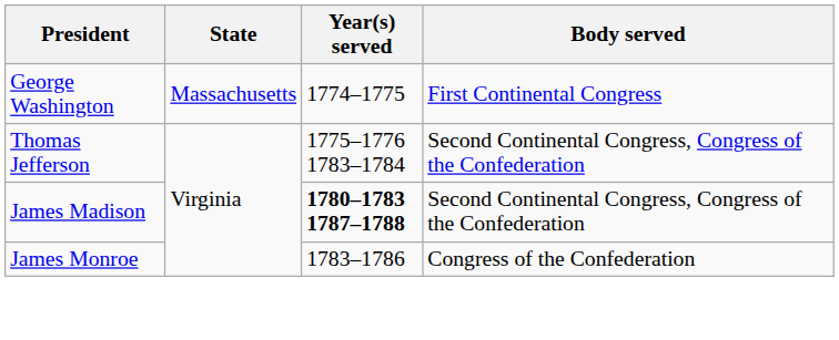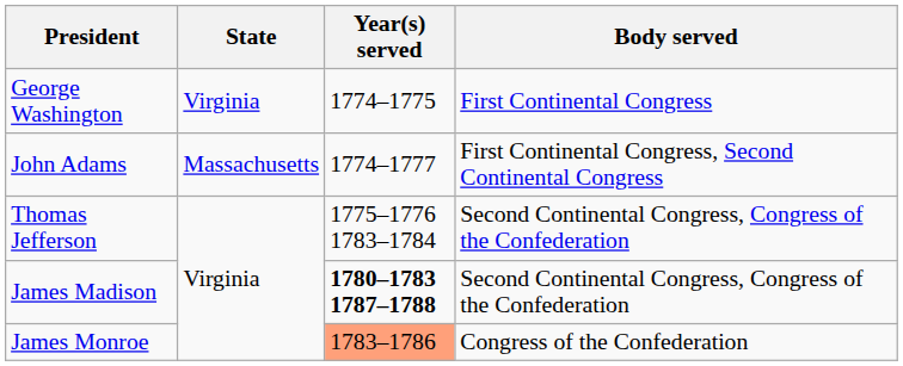George Washington | State: Massachusetts -> Virginia
+ row: John Adams | Massachusetts | 1774–1777 | First Continental Congress, Second Continental Congress
James Monroe | Year(s) served: no background -> lightsalmon background
